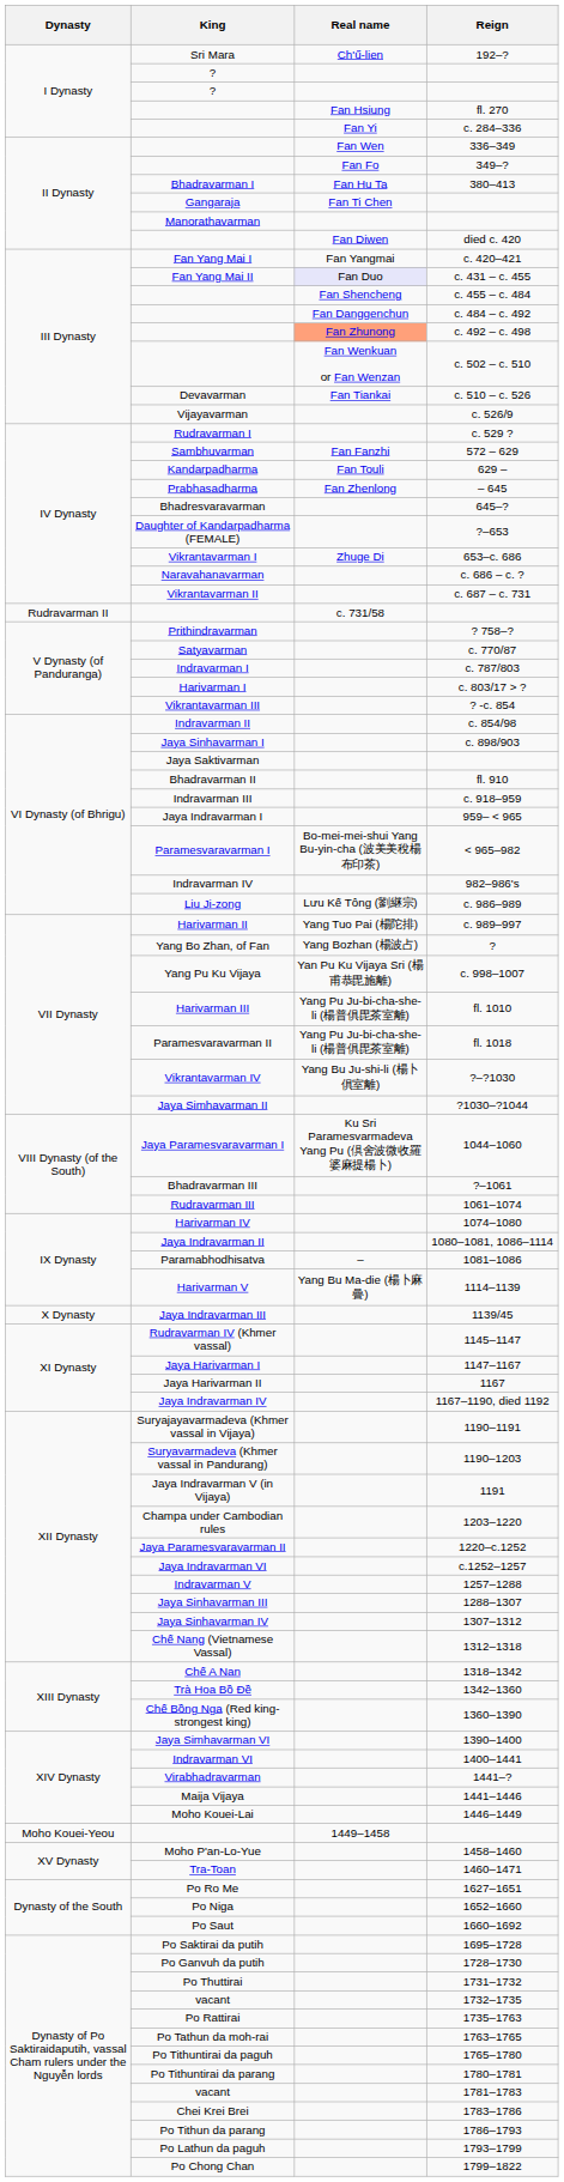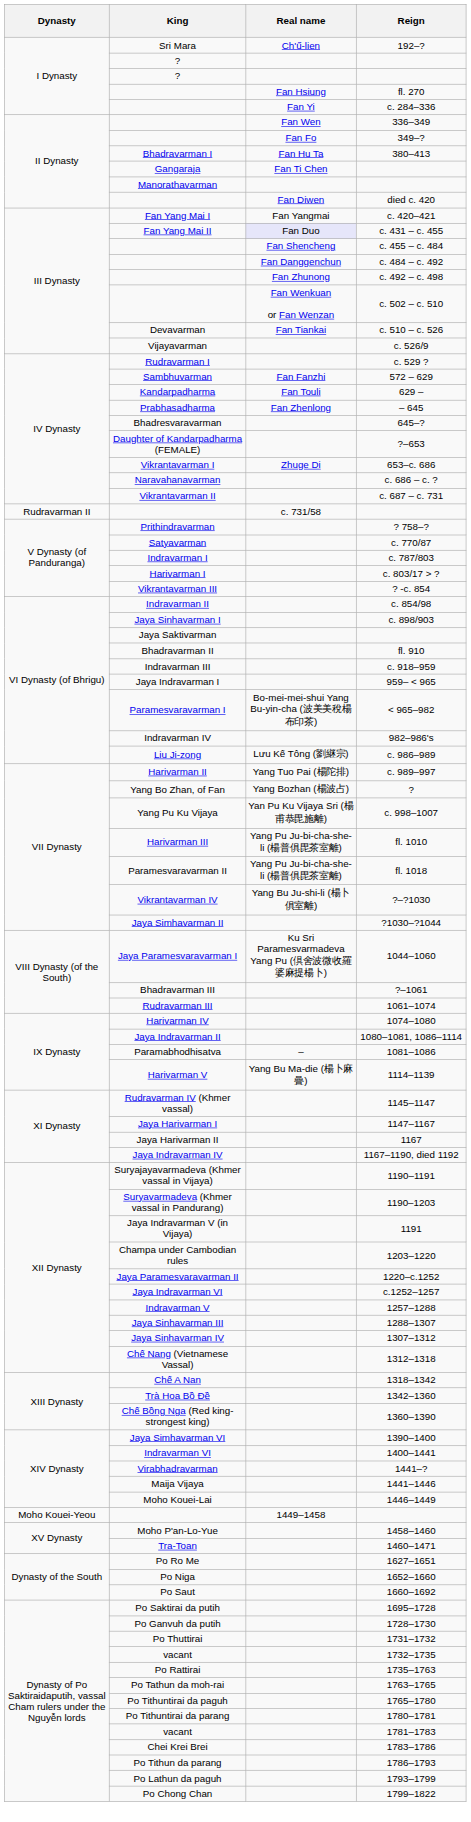c. 492 – c. 498 | Real name: lightsalmon background -> no background
- row: X Dynasty | Jaya Indravarman III | 1139/45
